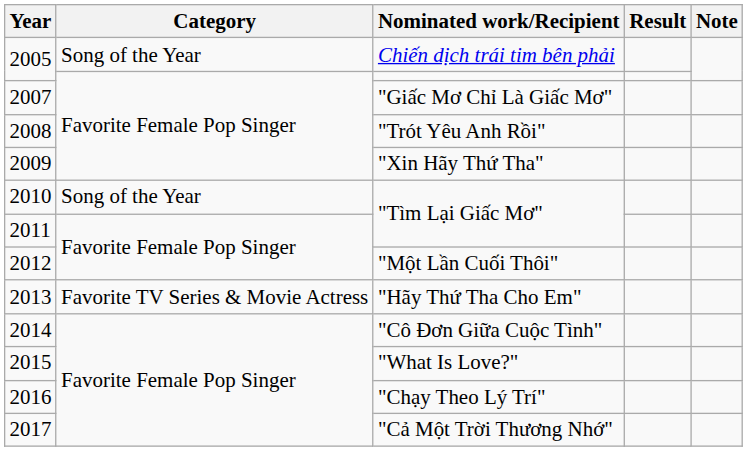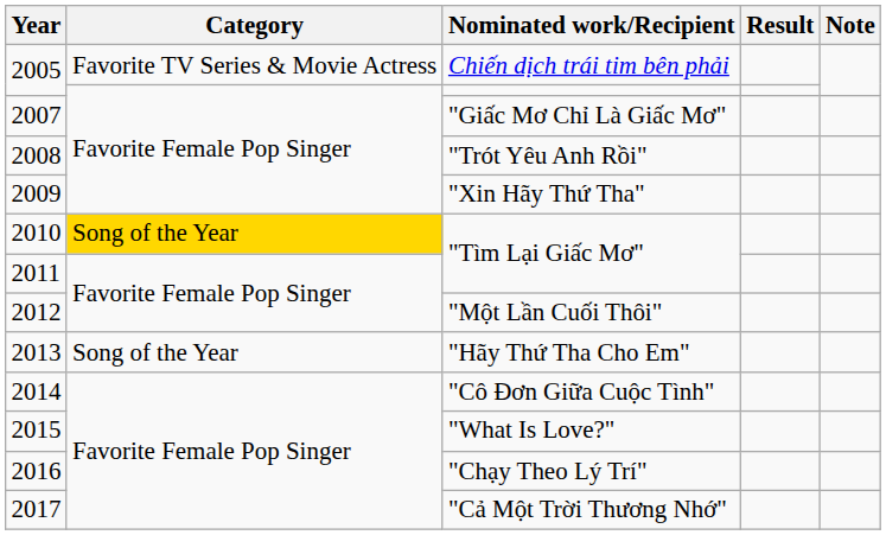Chiến dịch trái tim bên phải | Category: Song of the Year -> Favorite TV Series & Movie Actress
2010 / "Tìm Lại Giấc Mơ" | Category: no background -> gold background
"Hãy Thứ Tha Cho Em" | Category: Favorite TV Series & Movie Actress -> Song of the Year
